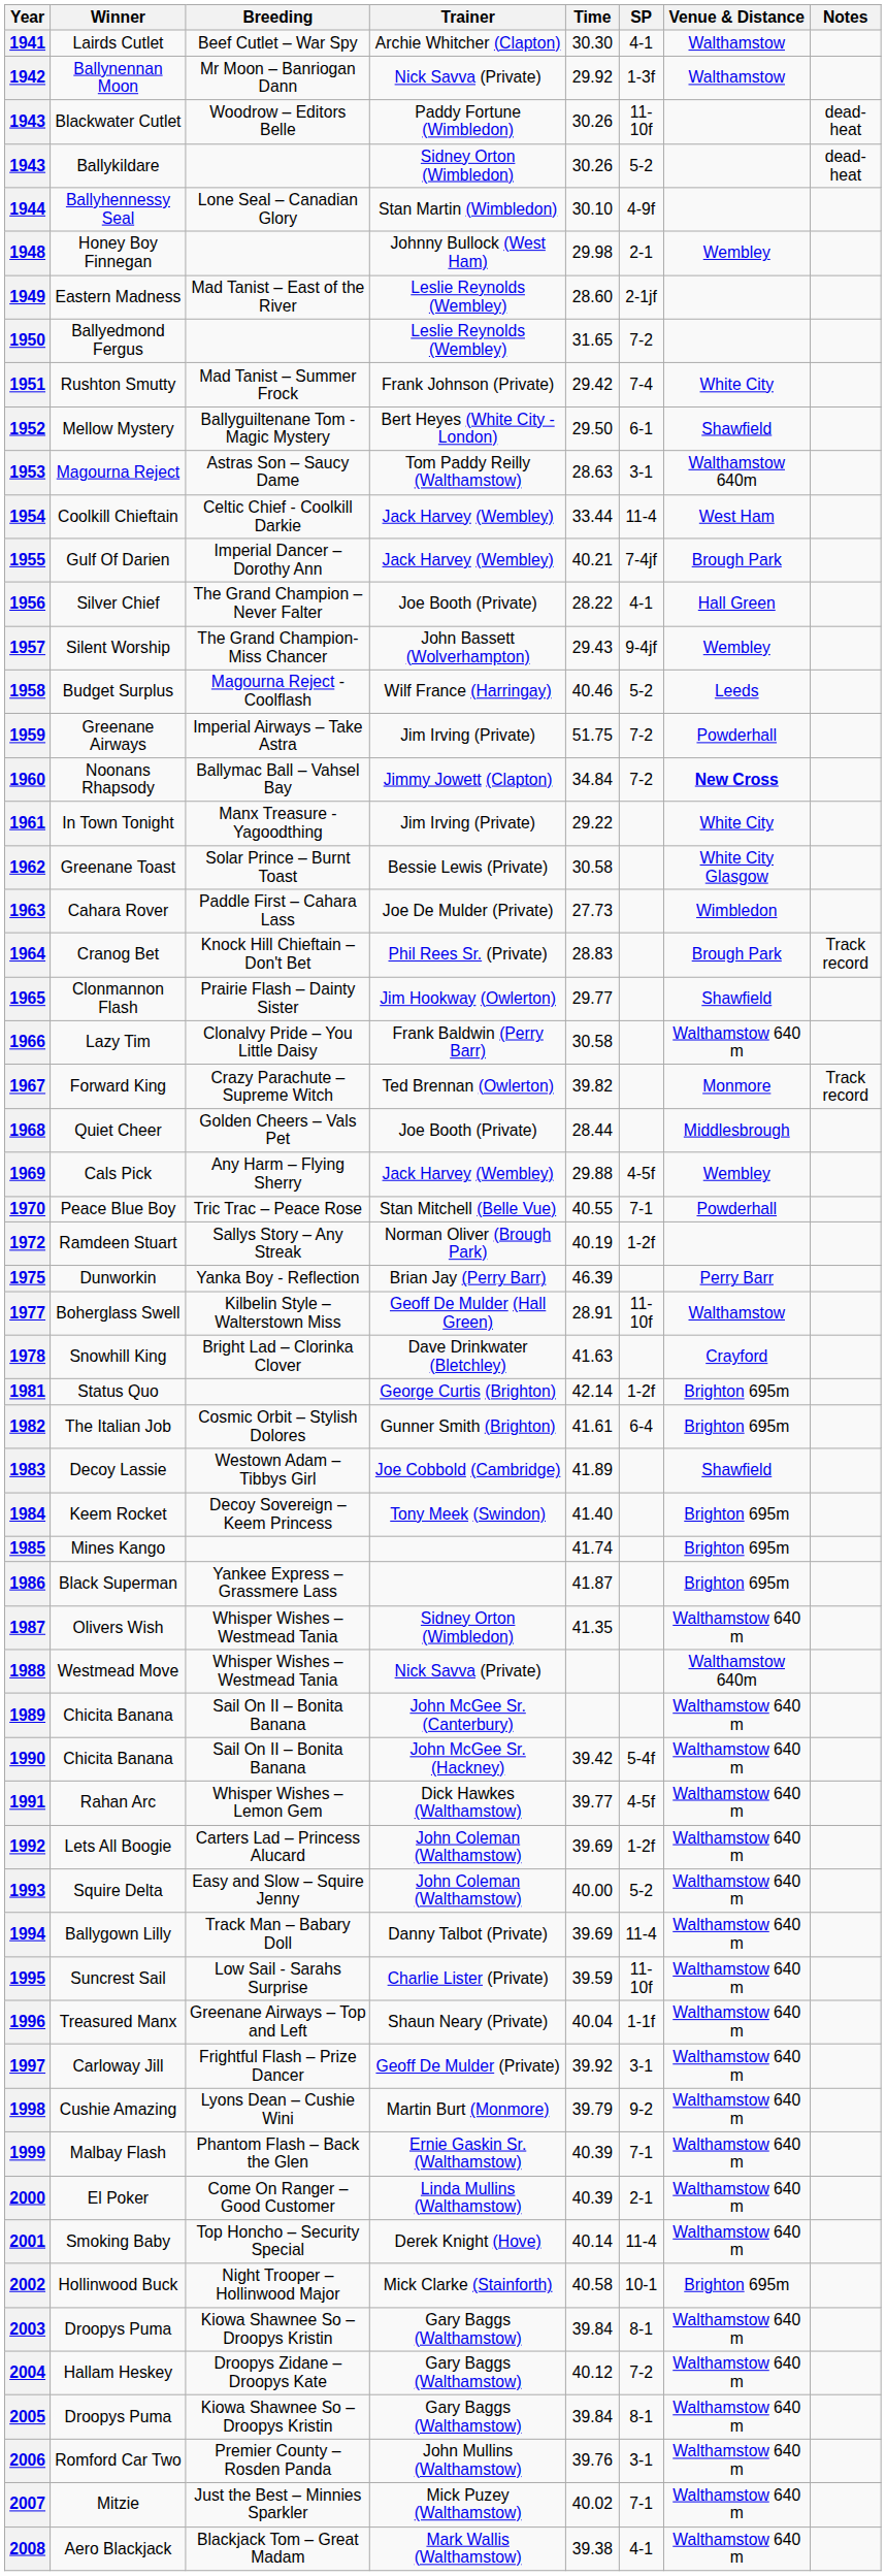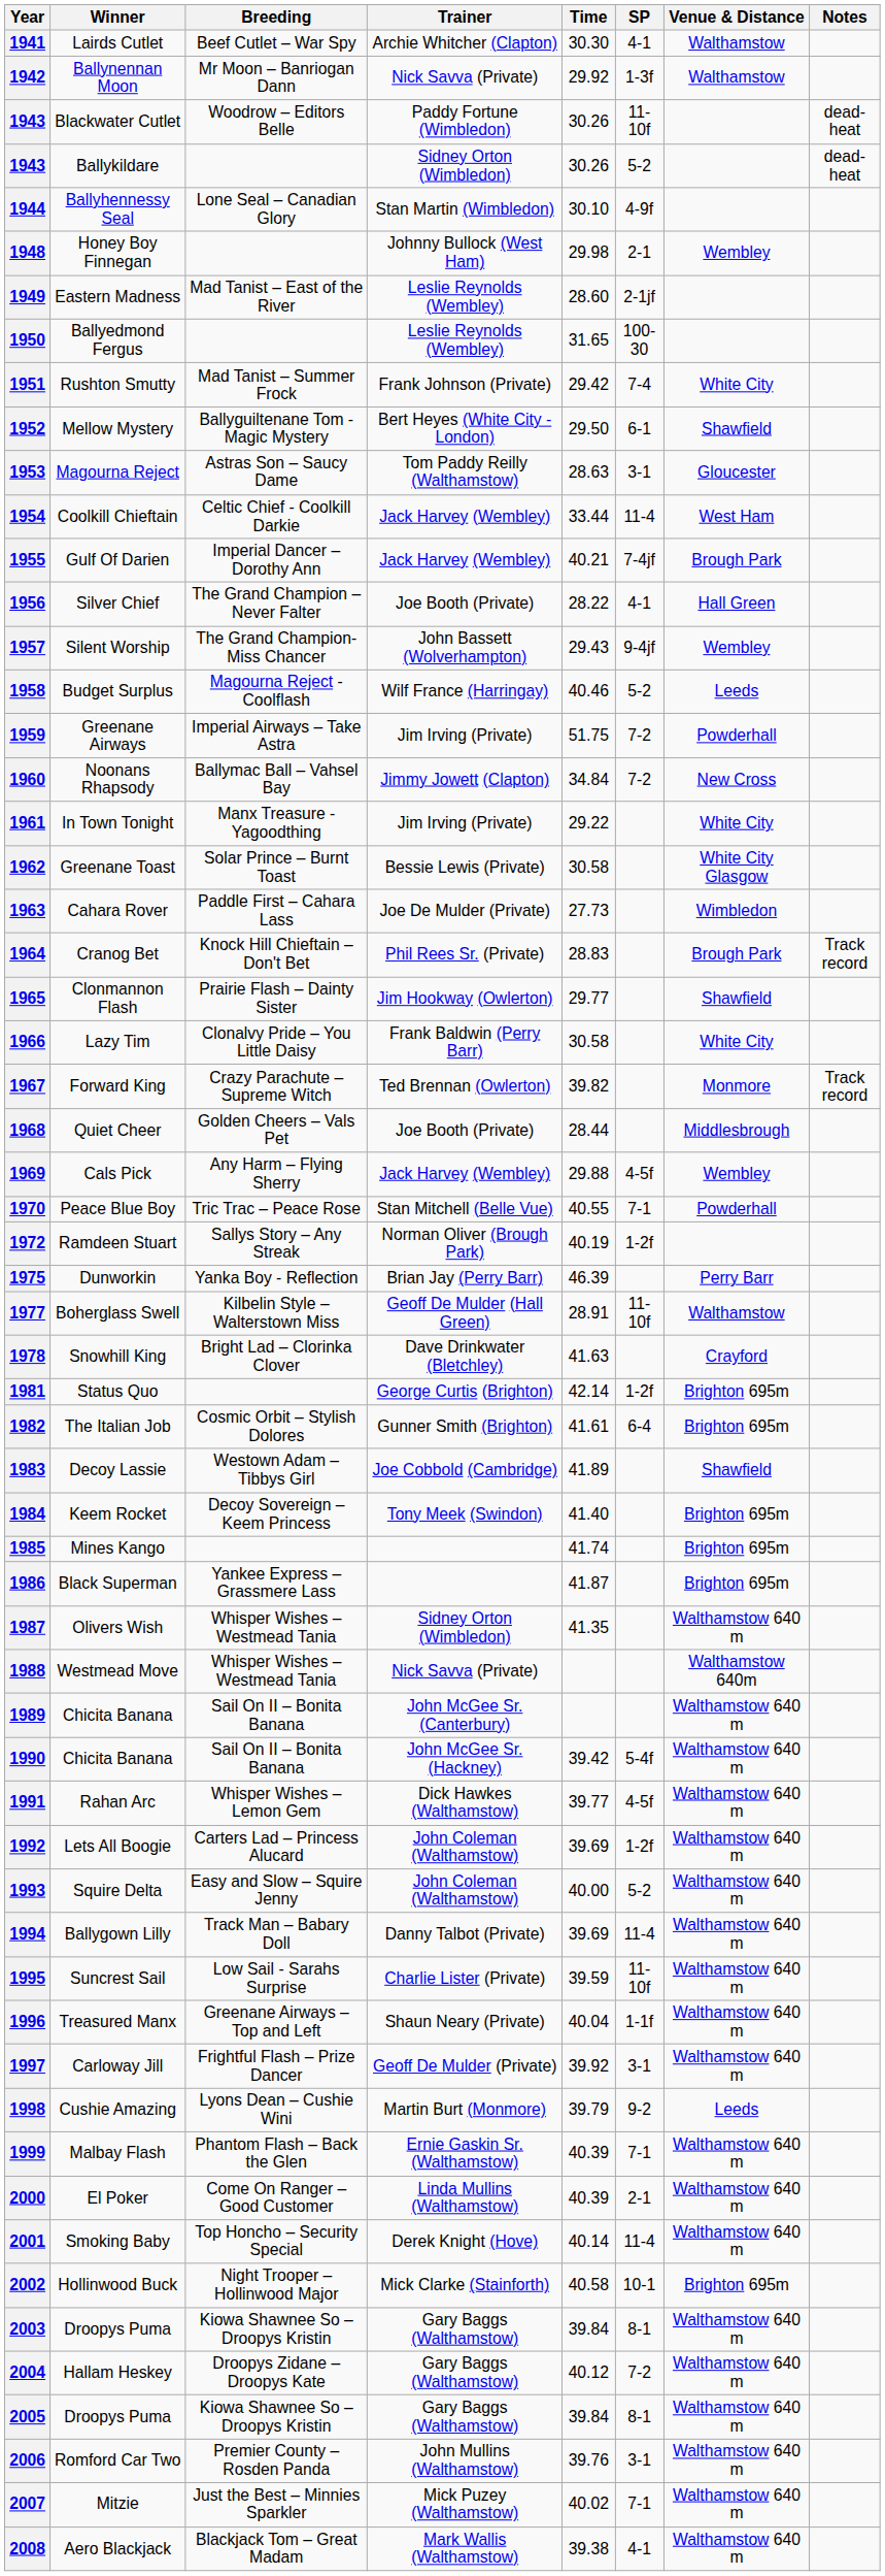1950 | SP: 7-2 -> 100-30
1953 | Venue & Distance: Walthamstow 640m -> Gloucester
1960 | Venue & Distance: bold -> normal
1966 | Venue & Distance: Walthamstow 640 m -> White City
1998 | Venue & Distance: Walthamstow 640 m -> Leeds
